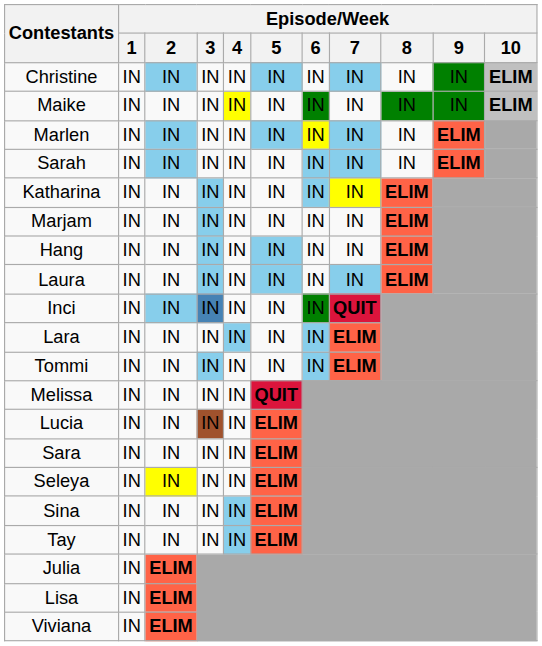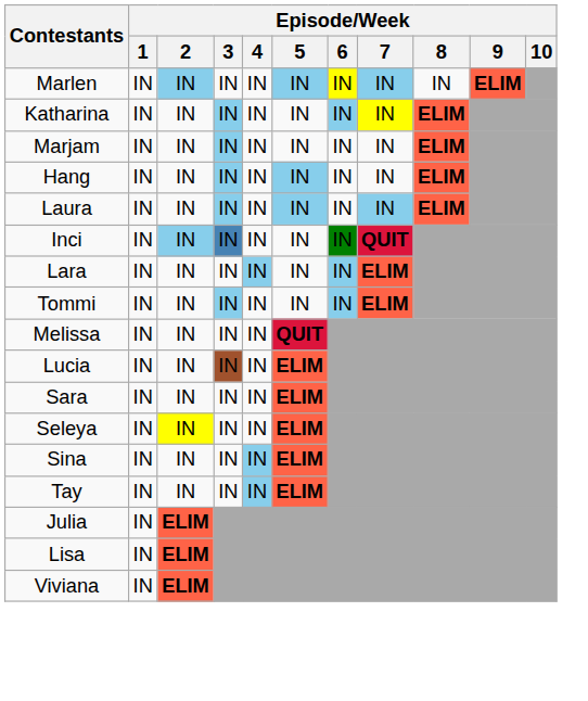- row: Christine | IN | IN | IN | IN | IN | IN | IN | IN | IN | ELIM
- row: Maike | IN | IN | IN | IN | IN | IN | IN | IN | IN | ELIM
- row: Sarah | IN | IN | IN | IN | IN | IN | IN | IN | ELIM
